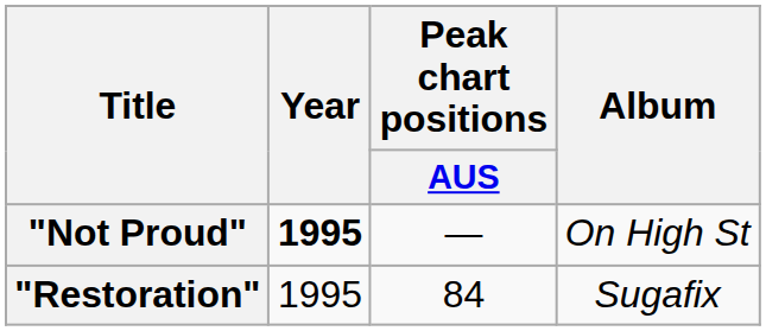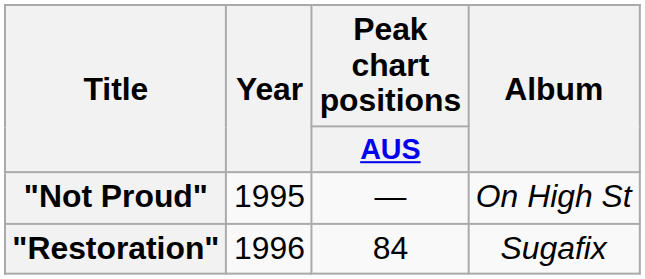"Not Proud" | Year: bold -> normal
"Restoration" | Year: 1995 -> 1996
